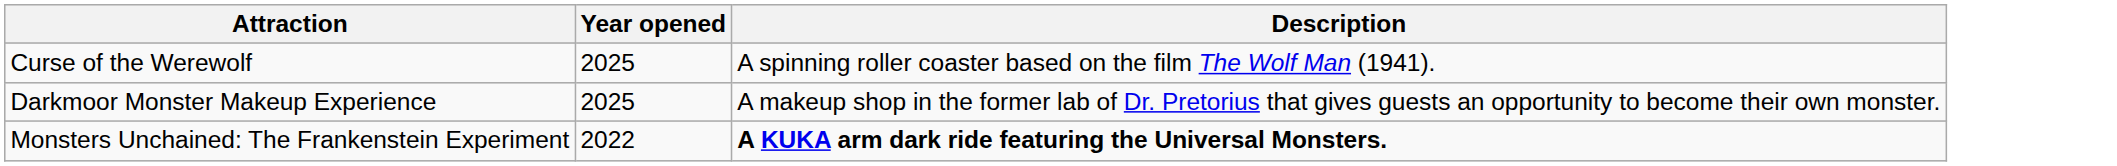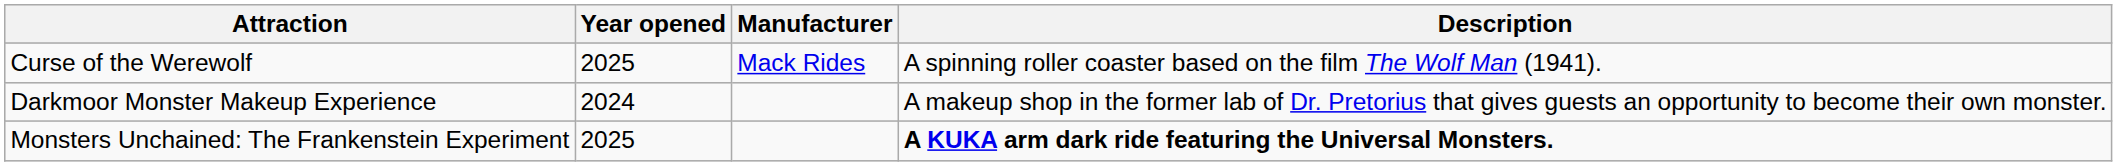+ column: Manufacturer | Mack Rides
Darkmoor Monster Makeup Experience | Year opened: 2025 -> 2024
Monsters Unchained: The Frankenstein Experiment | Year opened: 2022 -> 2025
